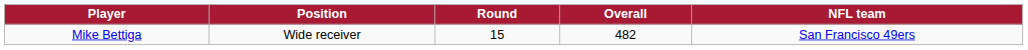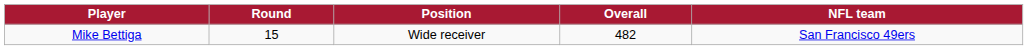columns swapped: Position <-> Round
